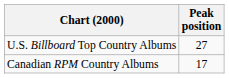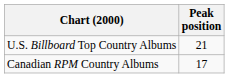U.S. Billboard Top Country Albums | Peak position: 27 -> 21
